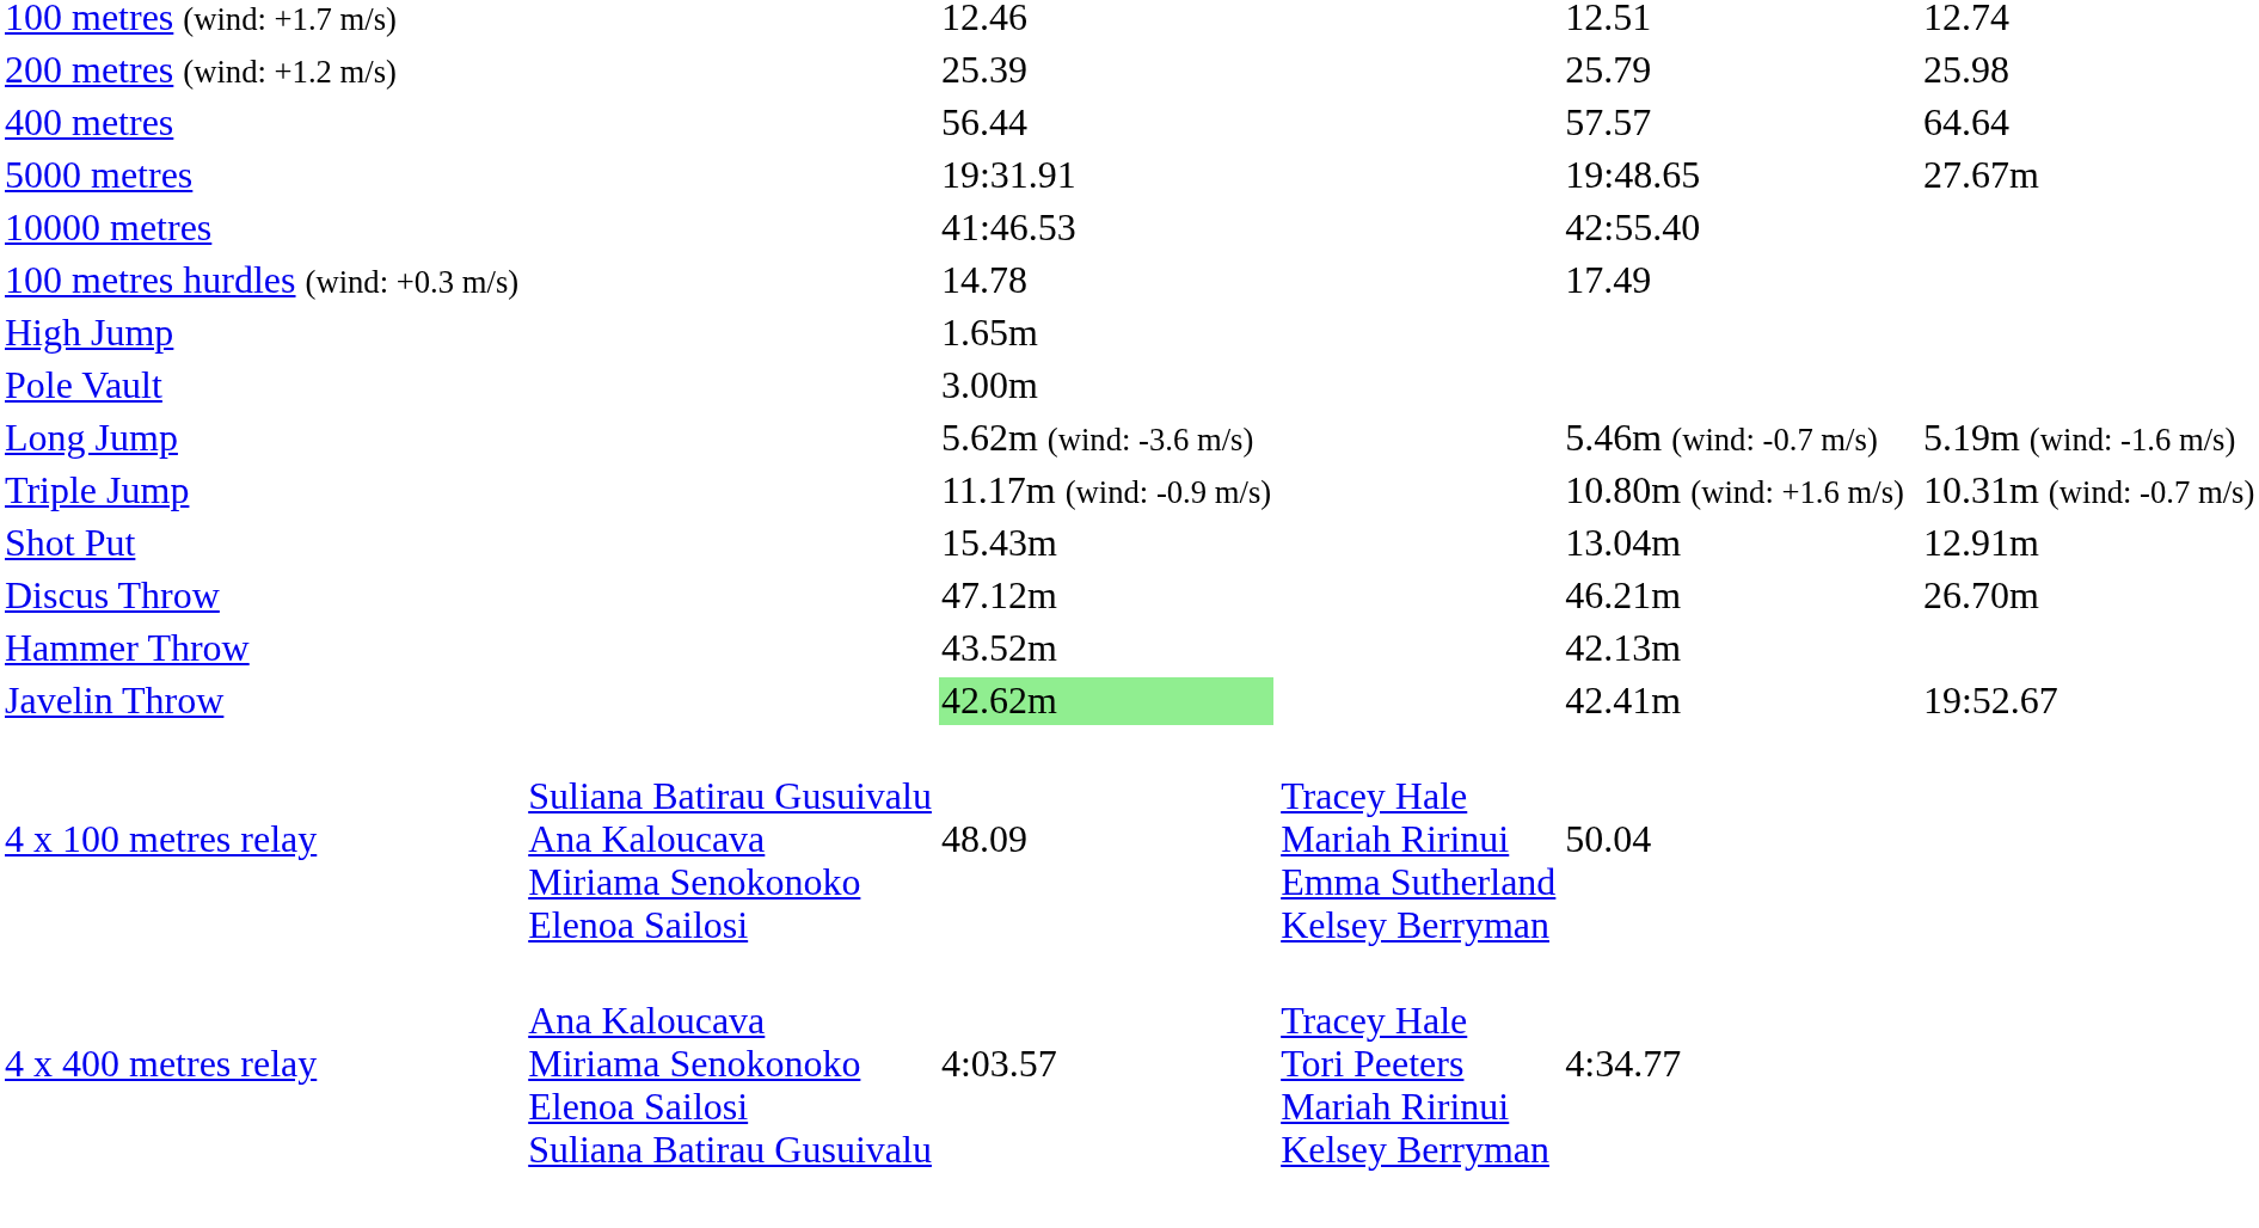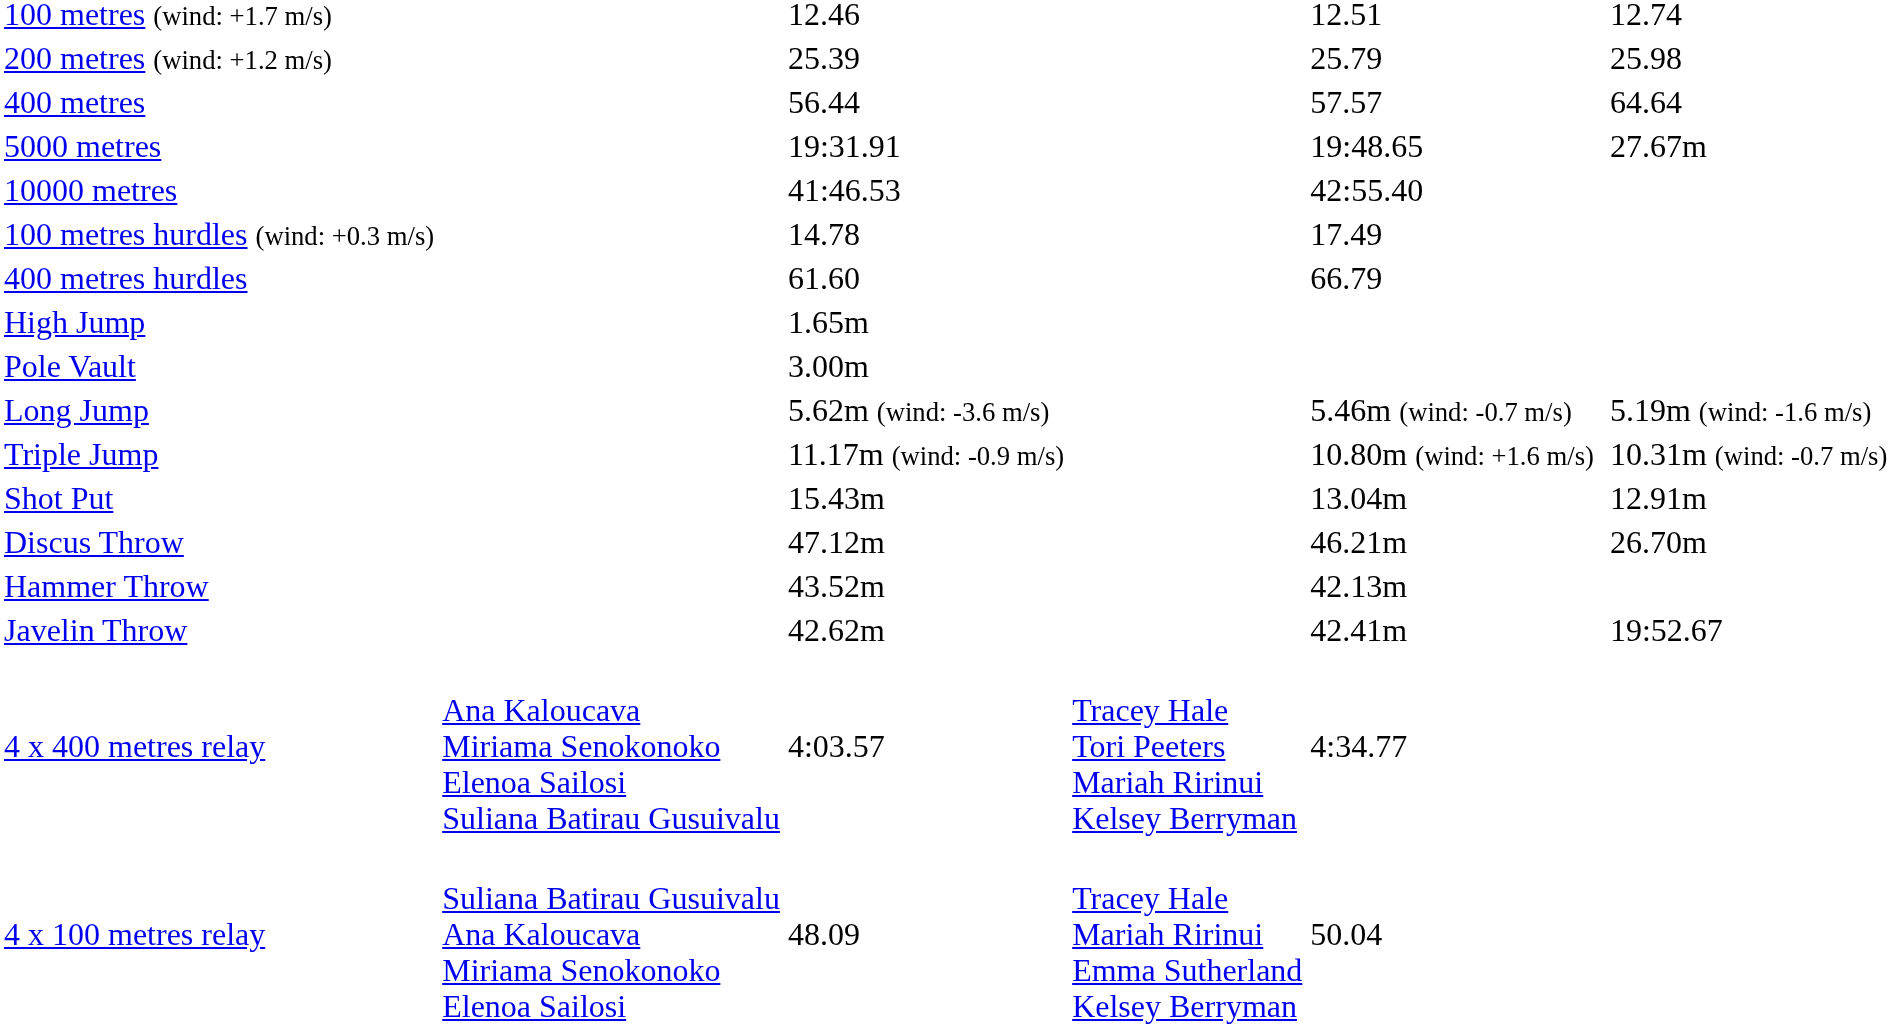+ row: 400 metres hurdles | 61.60 | 66.79
Javelin Throw | column 3: lightgreen background -> no background
rows swapped: 4 x 100 metres relay <-> 4 x 400 metres relay
